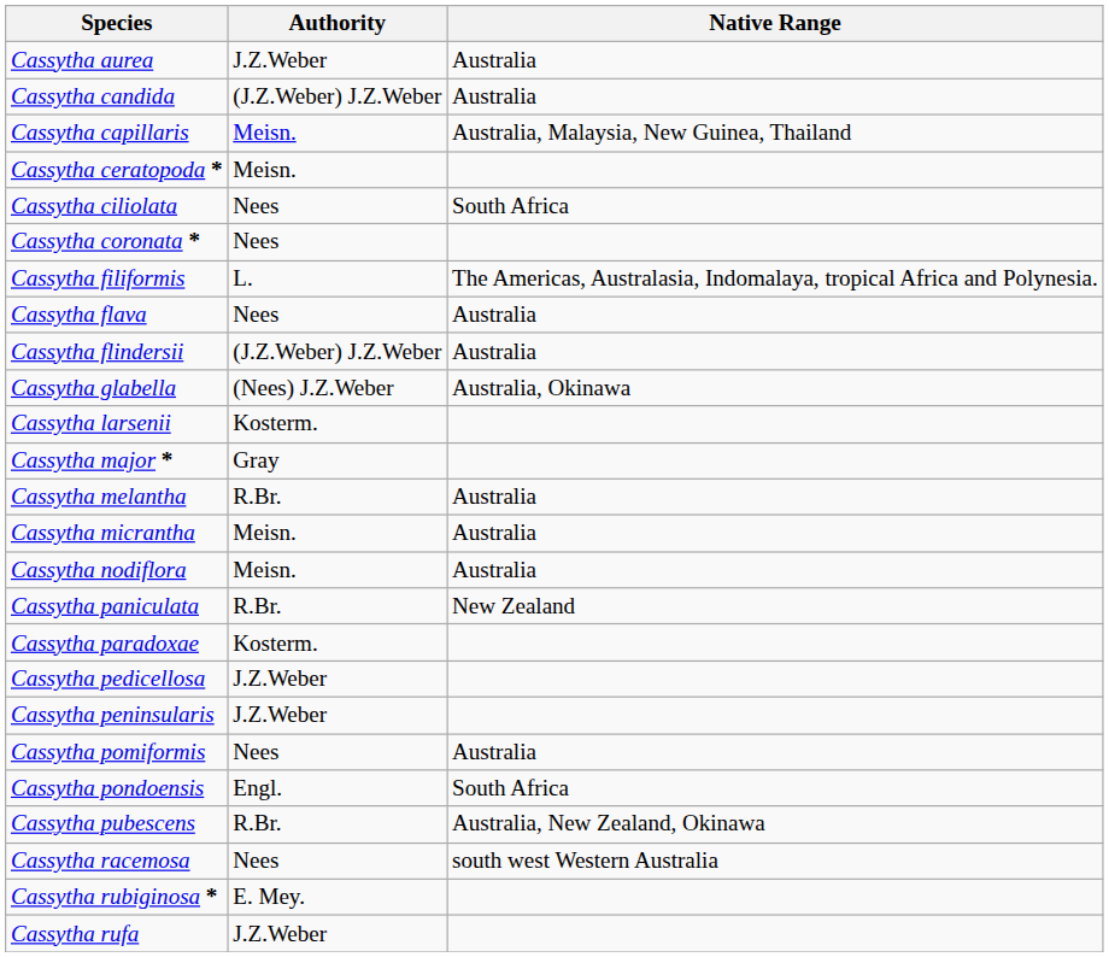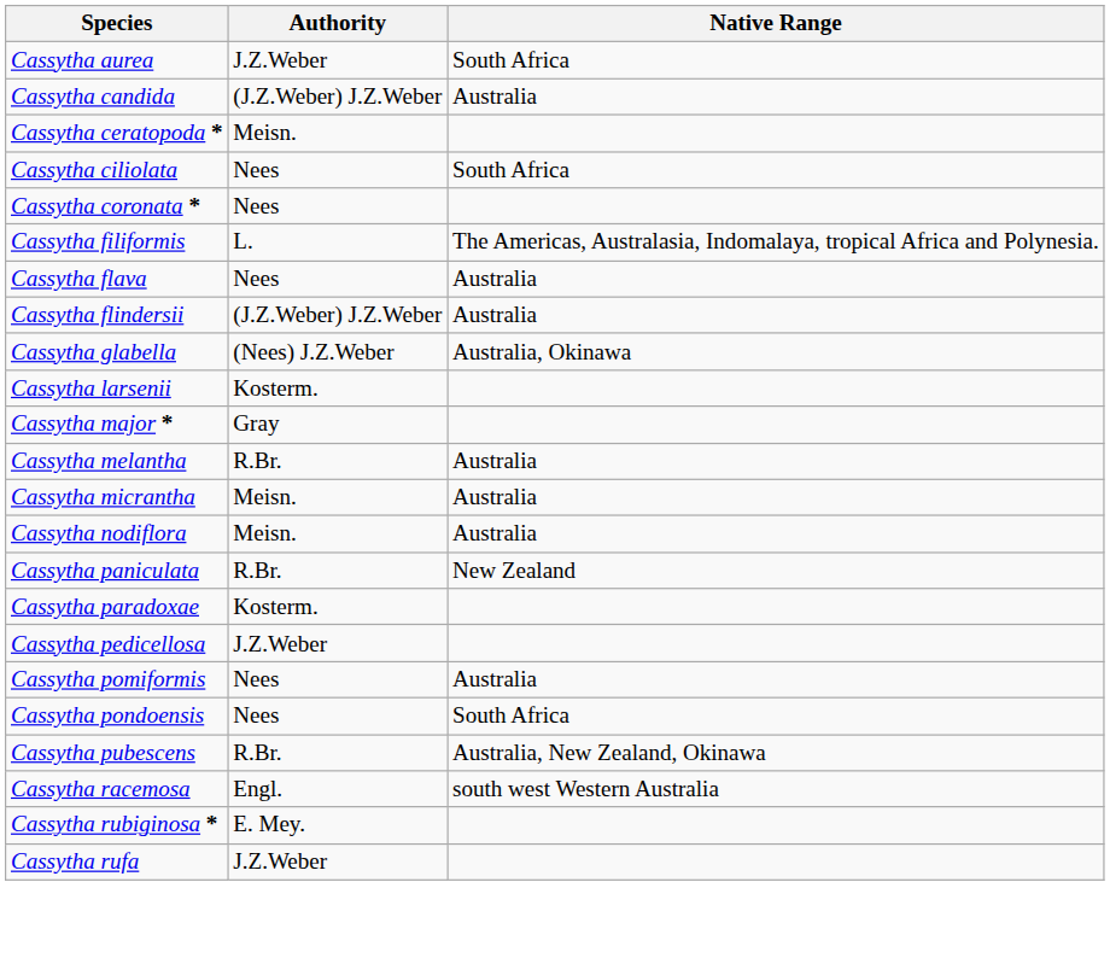Cassytha aurea | Native Range: Australia -> South Africa
- row: Cassytha capillaris | Meisn. | Australia, Malaysia, New Guinea, Thailand
- row: Cassytha peninsularis | J.Z.Weber
Cassytha pondoensis | Authority: Engl. -> Nees
Cassytha racemosa | Authority: Nees -> Engl.
